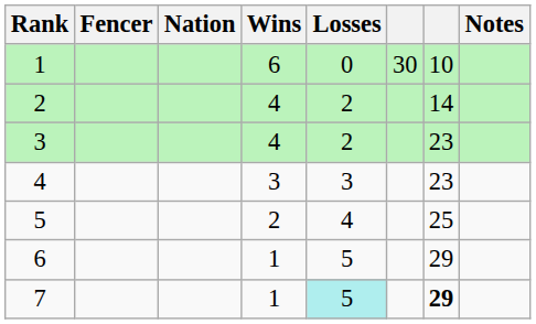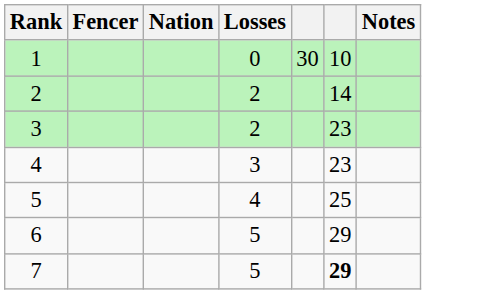- column: Wins | 6 | 4 | 4 | 3 | 2 | 1 | 1
7 | Losses: paleturquoise background -> no background
